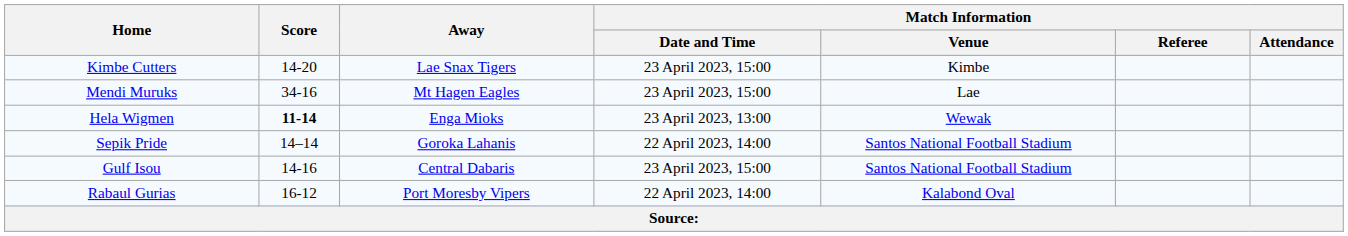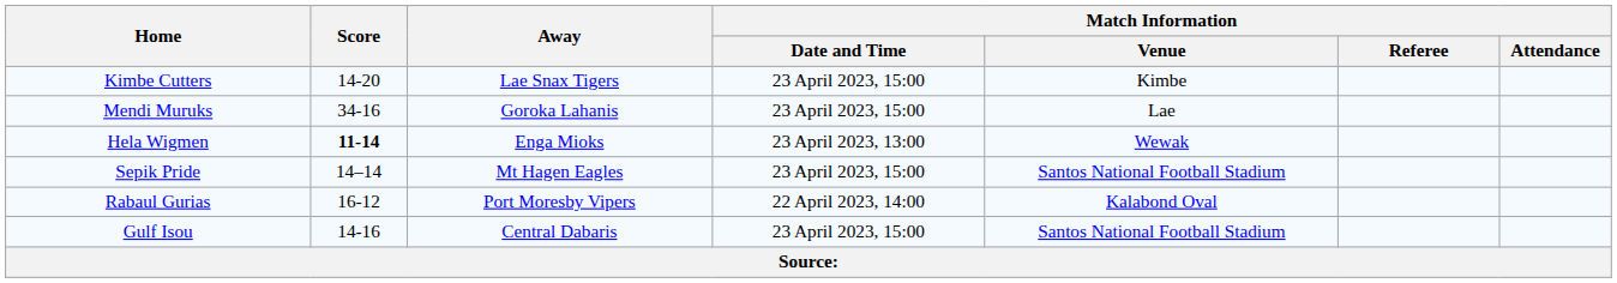Mendi Muruks | Away: Mt Hagen Eagles -> Goroka Lahanis
Sepik Pride | Away: Goroka Lahanis -> Mt Hagen Eagles
Sepik Pride | Match Information / Date and Time: 22 April 2023, 14:00 -> 23 April 2023, 15:00
rows swapped: Rabaul Gurias <-> Gulf Isou
